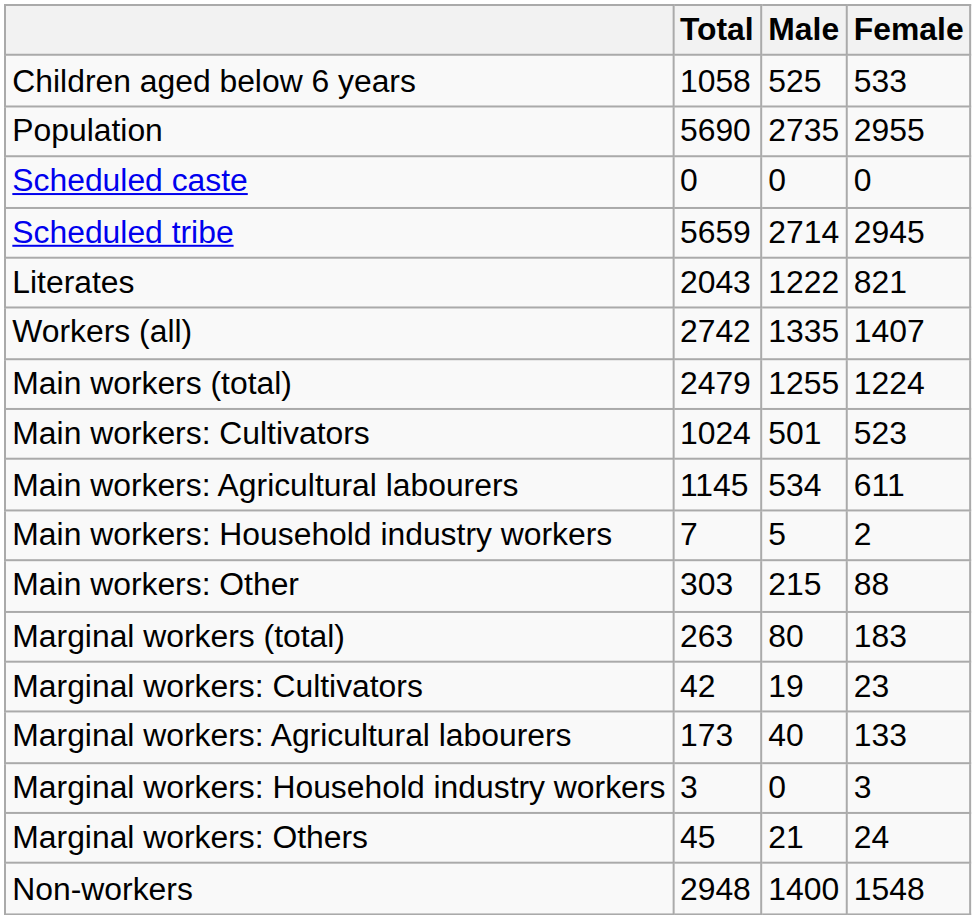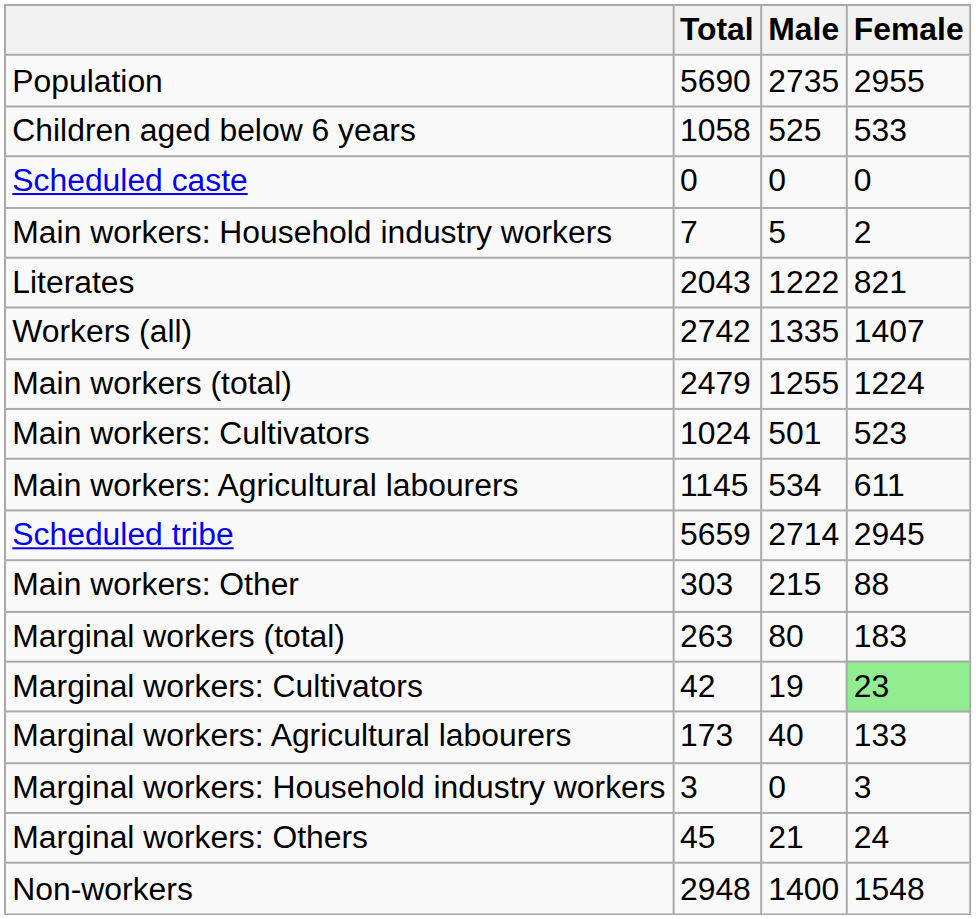rows swapped: Population <-> Children aged below 6 years
rows swapped: Scheduled tribe <-> Main workers: Household industry workers
Marginal workers: Cultivators | Female: no background -> lightgreen background
